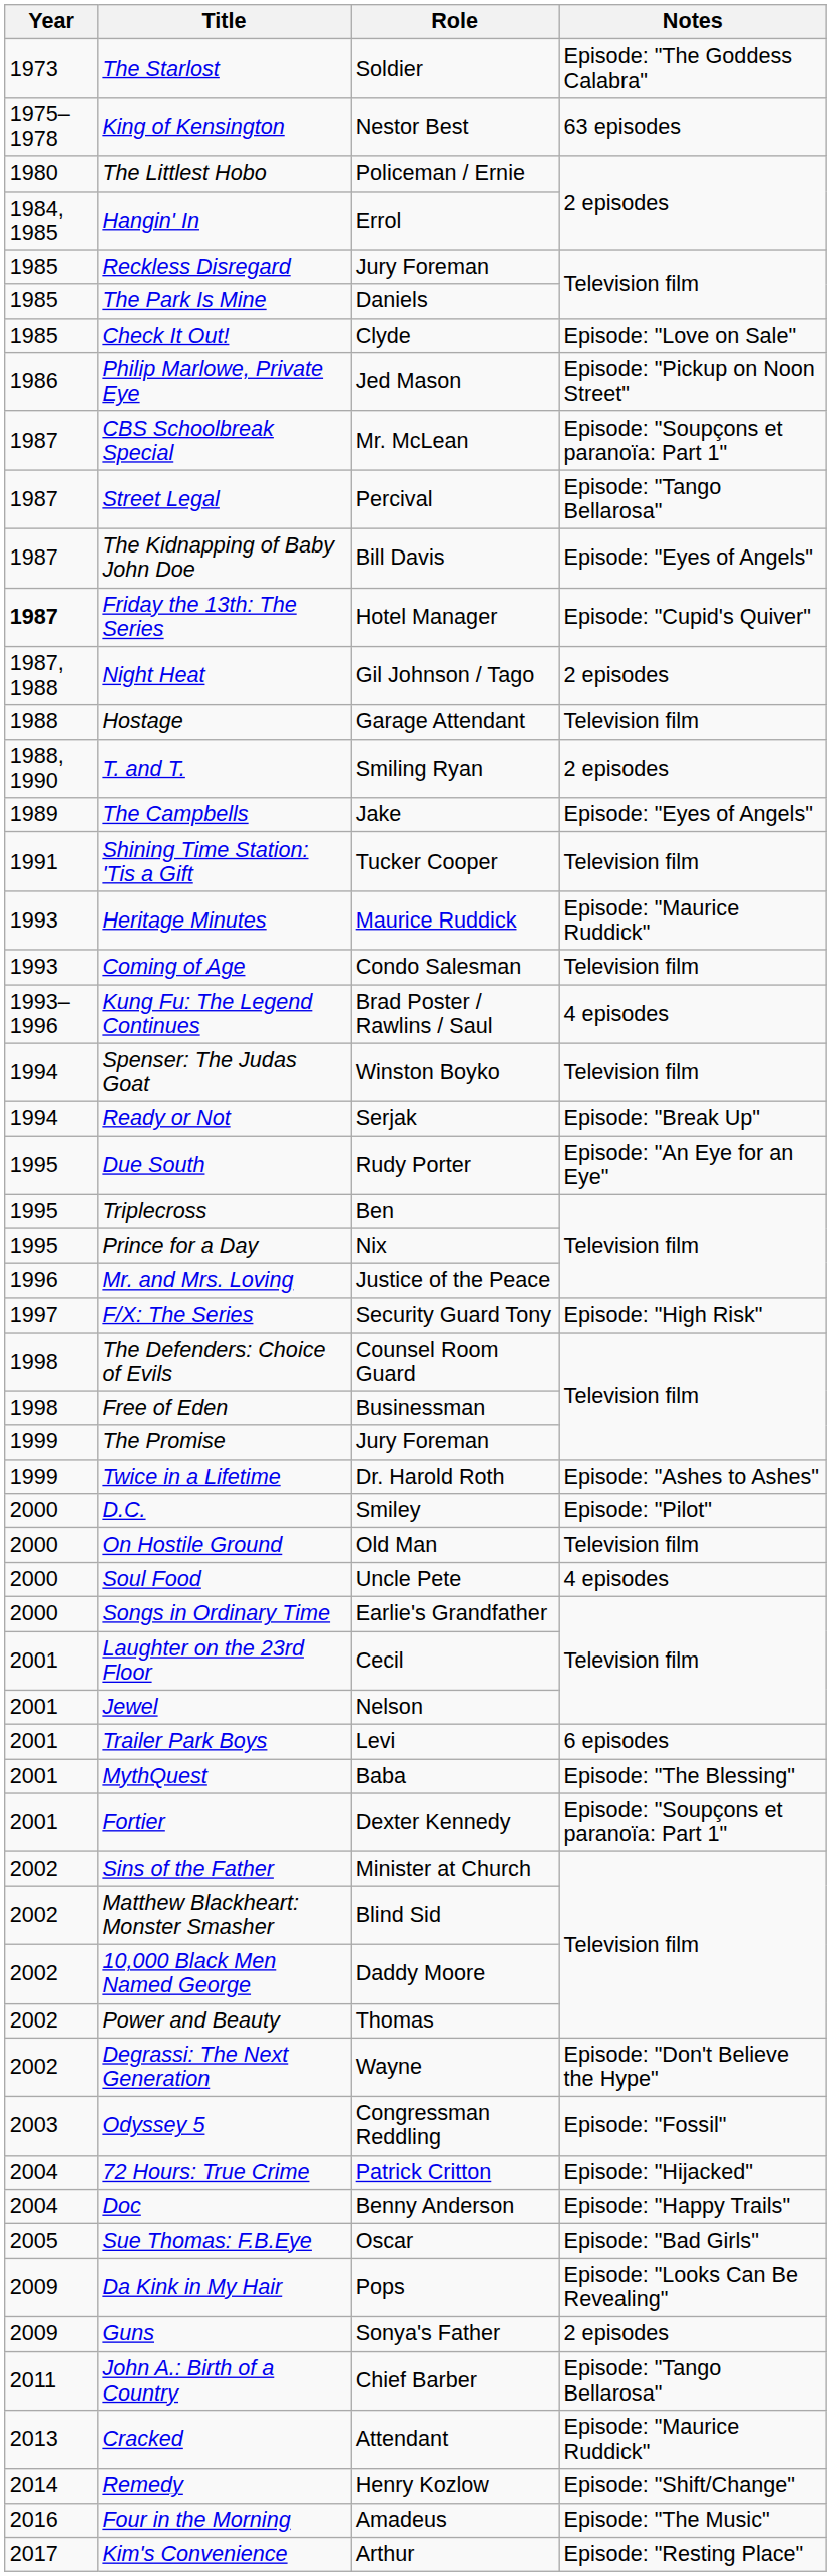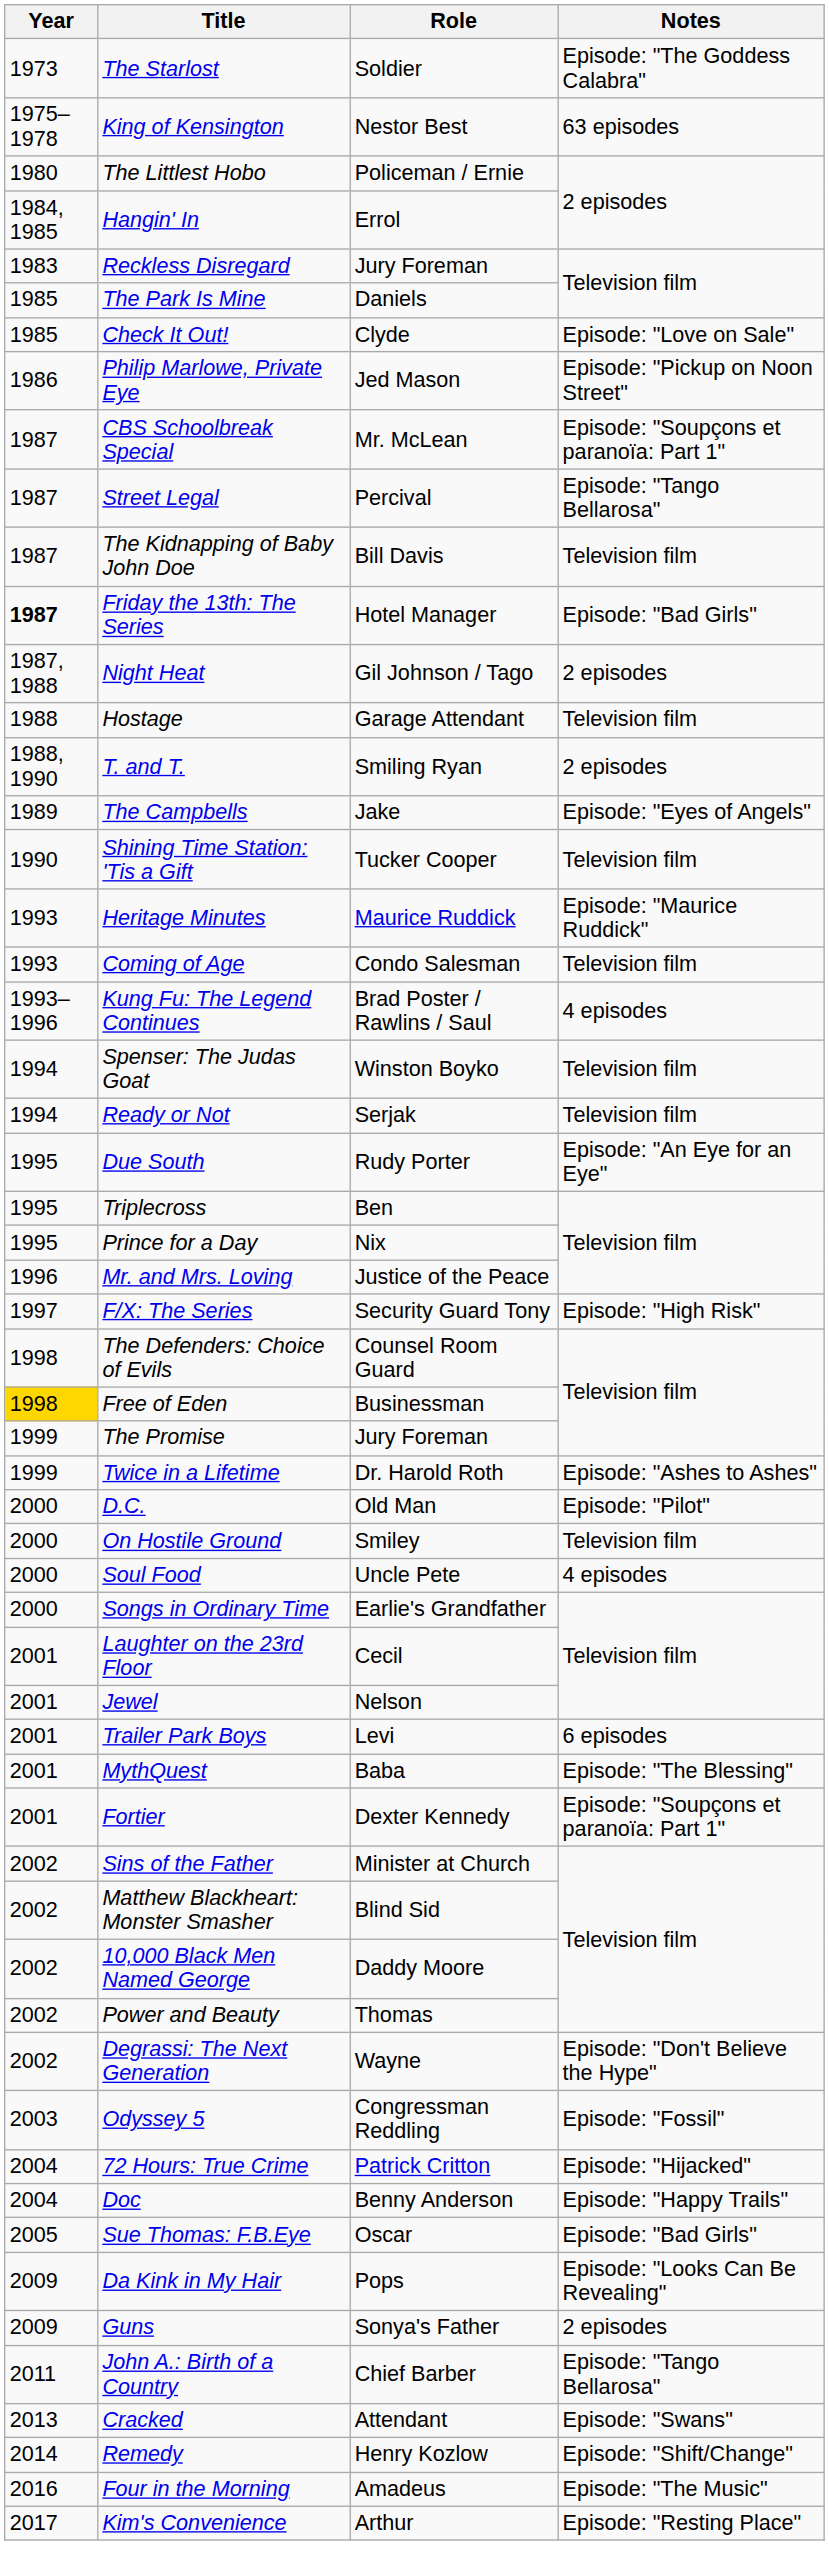Reckless Disregard | Year: 1985 -> 1983
The Kidnapping of Baby John Doe | Notes: Episode: "Eyes of Angels" -> Television film
Friday the 13th: The Series | Notes: Episode: "Cupid's Quiver" -> Episode: "Bad Girls"
Shining Time Station: 'Tis a Gift | Year: 1991 -> 1990
Ready or Not | Notes: Episode: "Break Up" -> Television film
Free of Eden | Year: no background -> gold background
D.C. | Role: Smiley -> Old Man
On Hostile Ground | Role: Old Man -> Smiley
Cracked | Notes: Episode: "Maurice Ruddick" -> Episode: "Swans"
